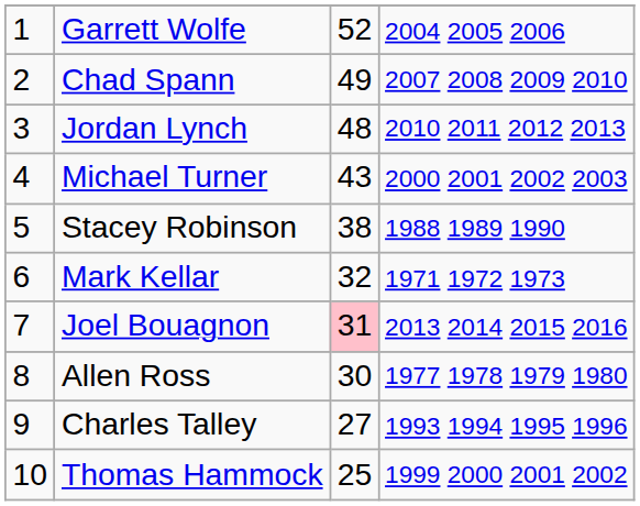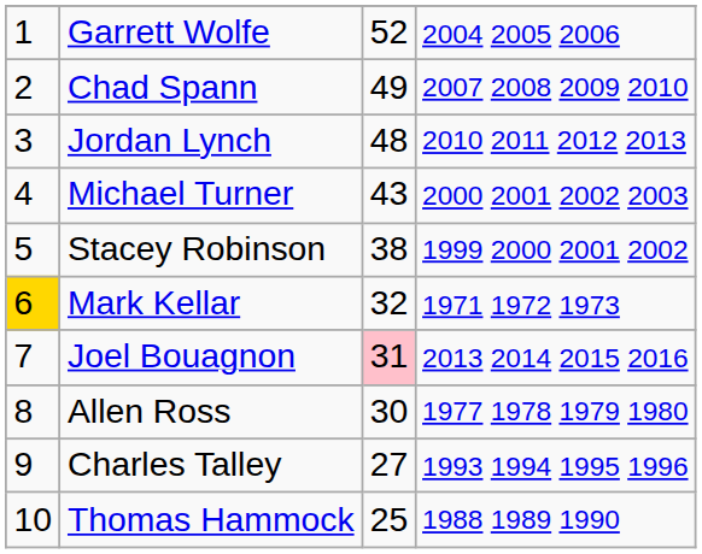Stacey Robinson | column 4: 1988 1989 1990 -> 1999 2000 2001 2002
Mark Kellar | column 1: no background -> gold background
Thomas Hammock | column 4: 1999 2000 2001 2002 -> 1988 1989 1990
